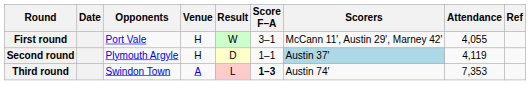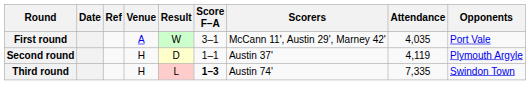columns swapped: Opponents <-> Ref
First round | Venue: H -> A
First round | Attendance: 4,055 -> 4,035
Second round | Scorers: lightblue background -> no background
Third round | Venue: A -> H
Third round | Attendance: 7,353 -> 7,335
